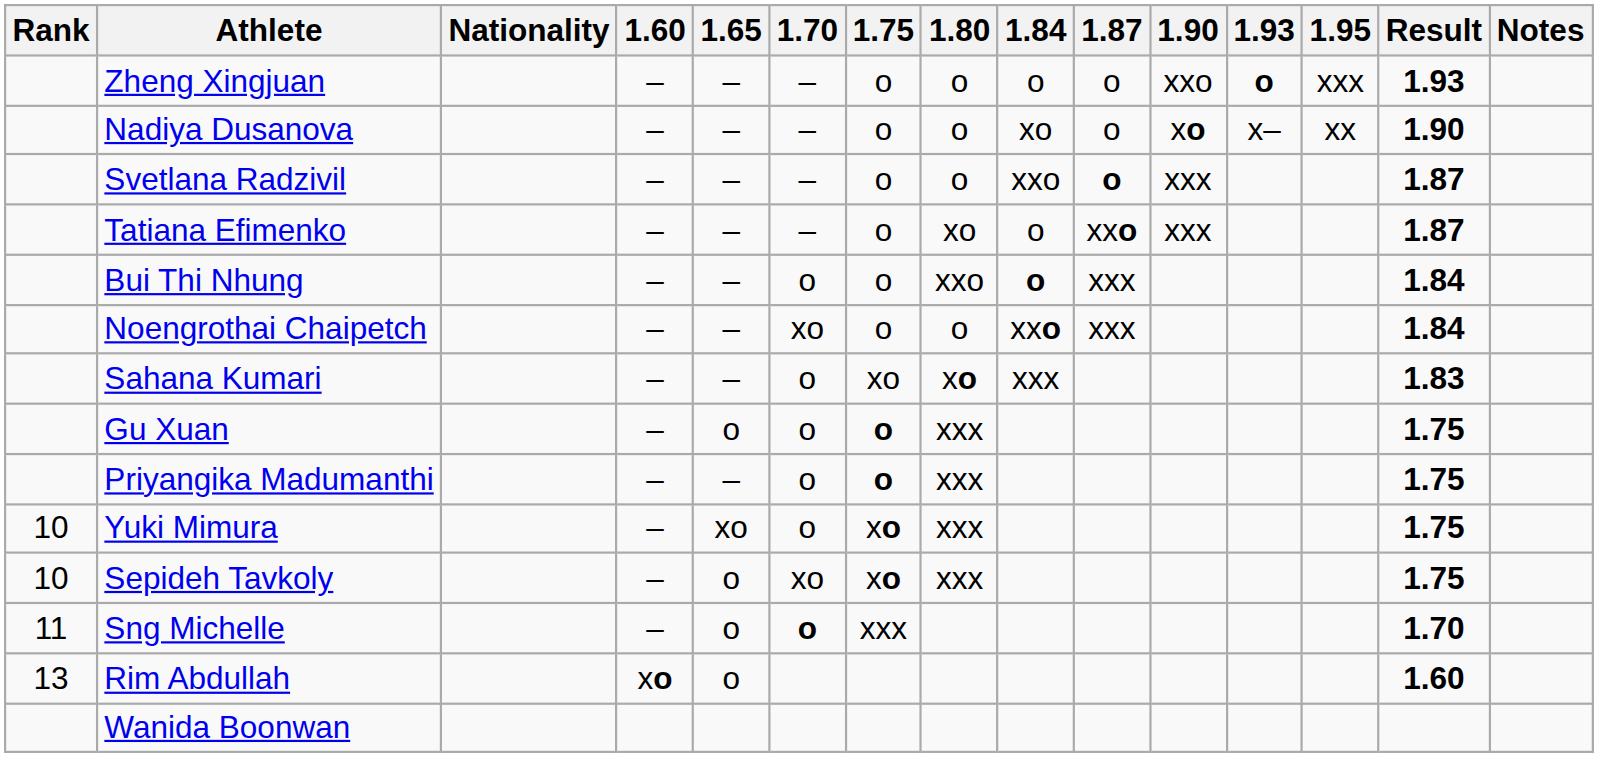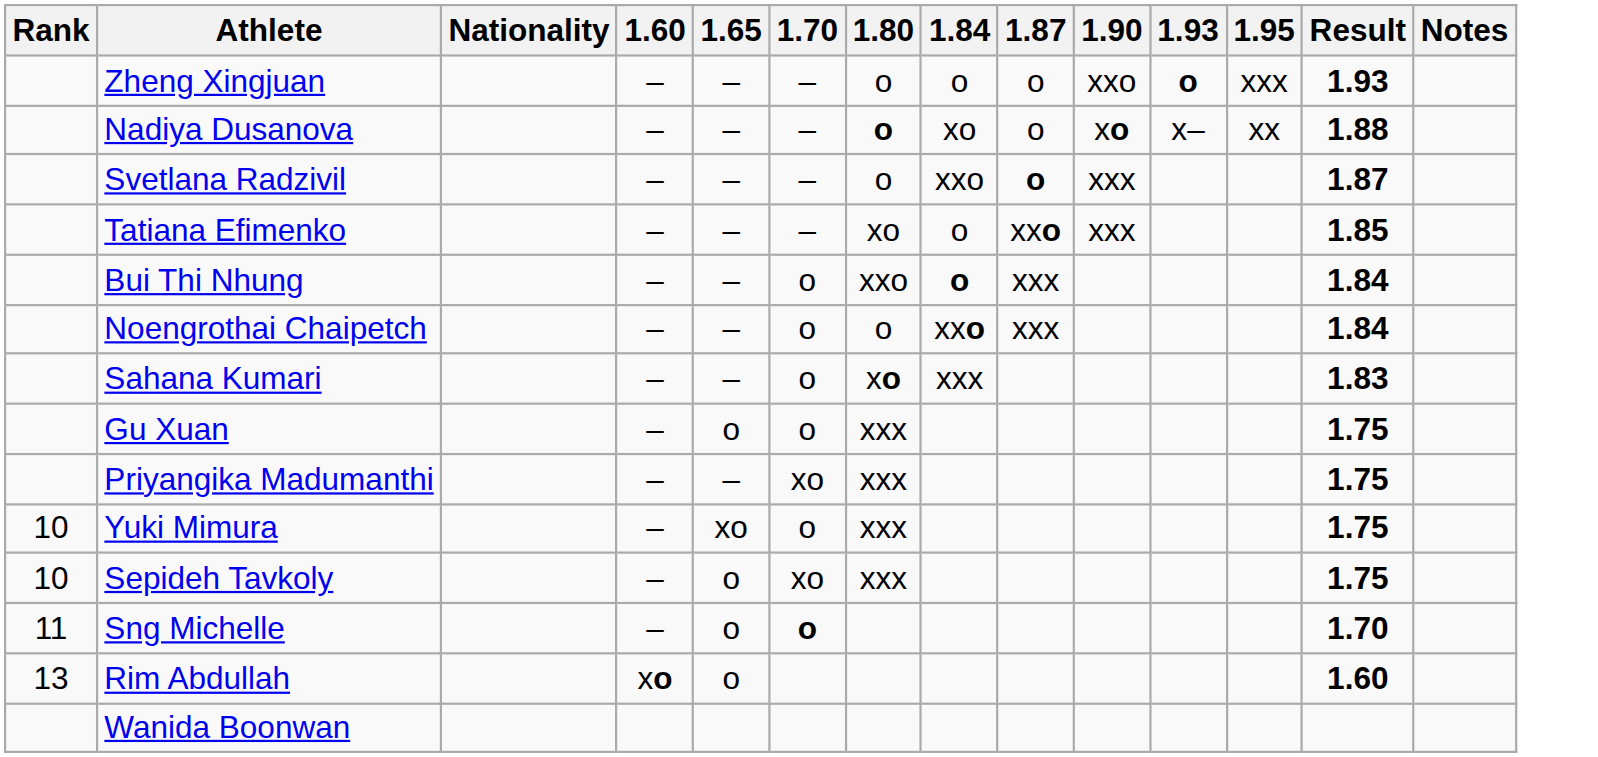- column: 1.75 | o | o | o | o | o | o | xo | o | o | xo | xo | xxx
Nadiya Dusanova | 1.80: normal -> bold
Nadiya Dusanova | Result: 1.90 -> 1.88
Tatiana Efimenko | Result: 1.87 -> 1.85
Noengrothai Chaipetch | 1.70: xo -> o
Priyangika Madumanthi | 1.70: o -> xo
